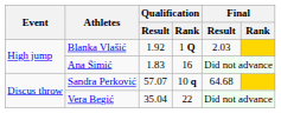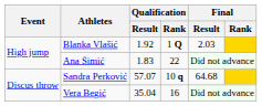Ana Šimić | Qualification / Rank: 16 -> 22
Vera Begić | Qualification / Rank: 22 -> 16
